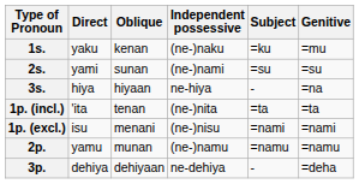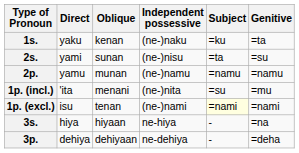1s. | Genitive: =mu -> =ta
2s. | Independent possessive: (ne-)nami -> (ne-)nisu
2s. | Subject: =su -> =ta
rows swapped: 3s. <-> 2p.
1p. (incl.) | Oblique: tenan -> menani
1p. (incl.) | Subject: =ta -> =su
1p. (incl.) | Genitive: =ta -> =mu
1p. (excl.) | Oblique: menani -> tenan
1p. (excl.) | Independent possessive: (ne-)nisu -> (ne-)nami
1p. (excl.) | Subject: no background -> lightyellow background
